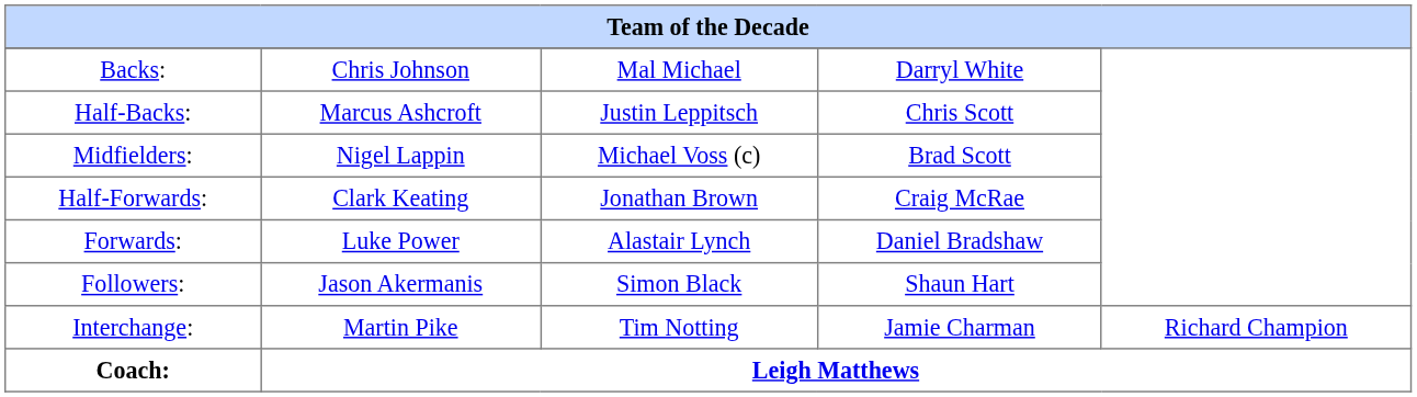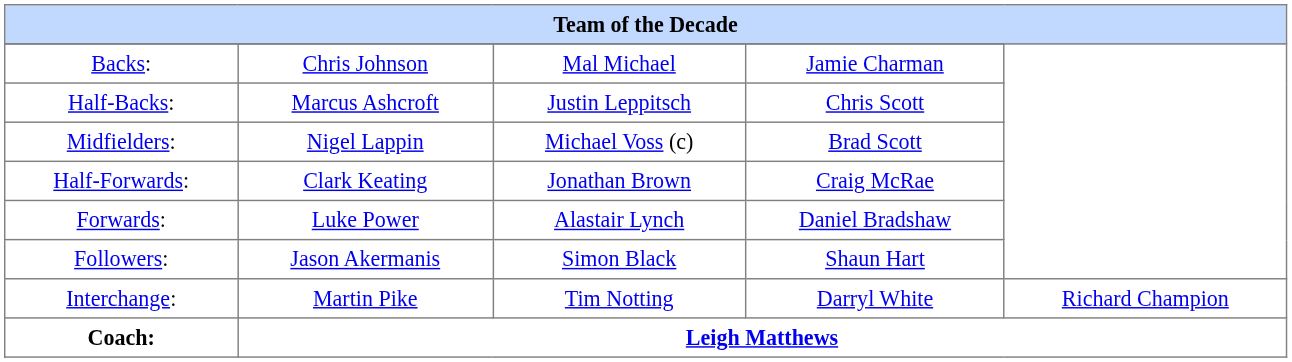Backs: | column 4: Darryl White -> Jamie Charman
Interchange: | column 4: Jamie Charman -> Darryl White
